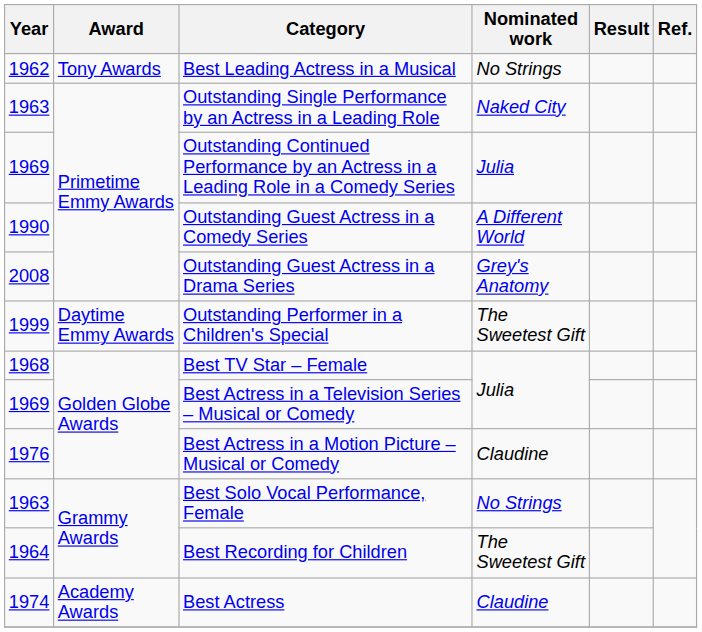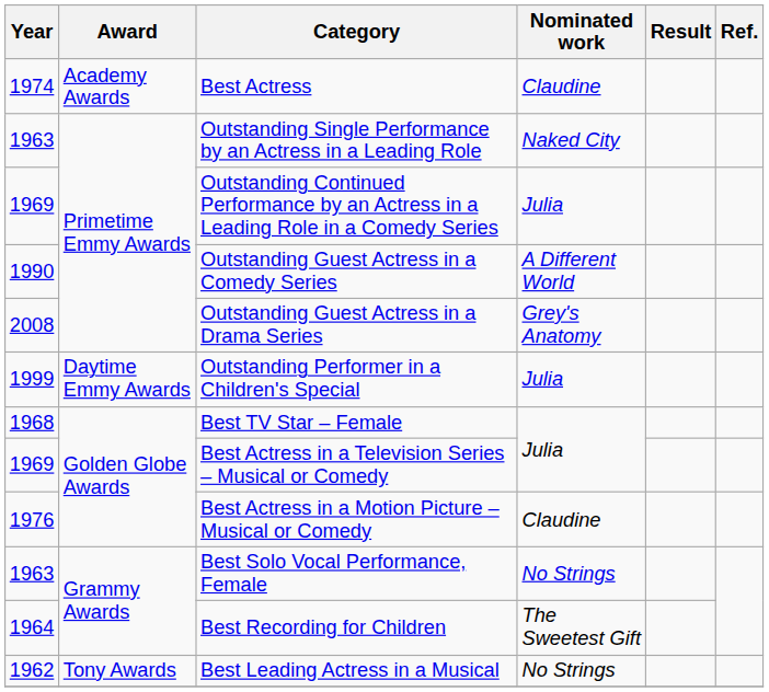rows swapped: Best Actress <-> Best Leading Actress in a Musical
Outstanding Performer in a Children's Special | Nominated work: The Sweetest Gift -> Julia
